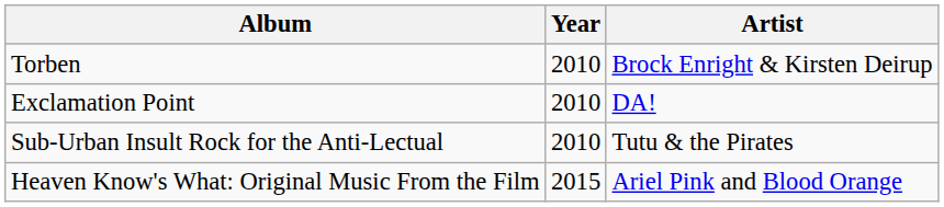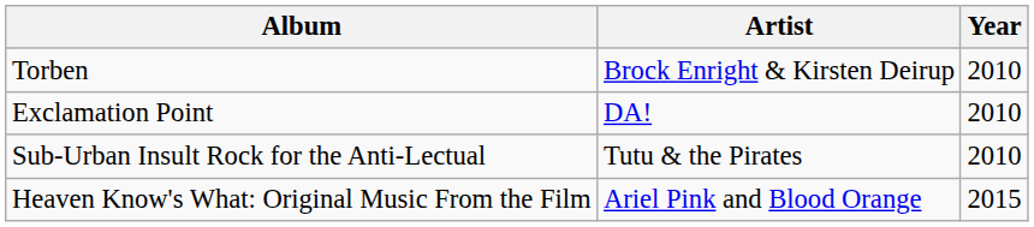columns swapped: Year <-> Artist
